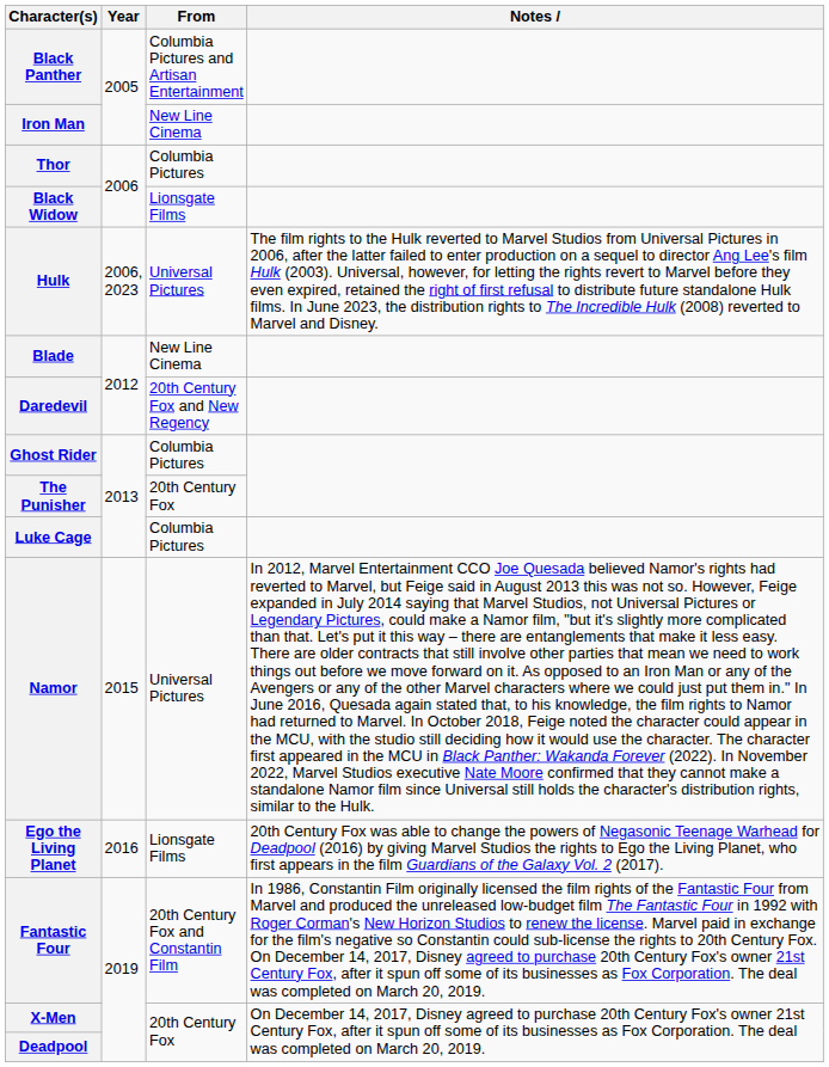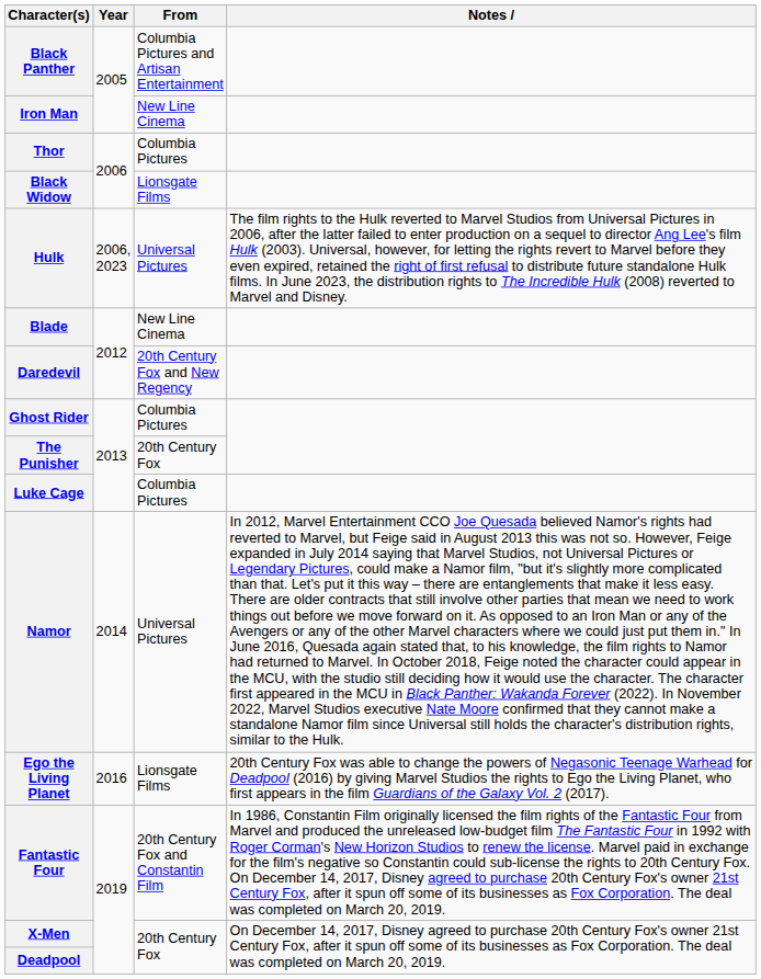Namor | Year: 2015 -> 2014
